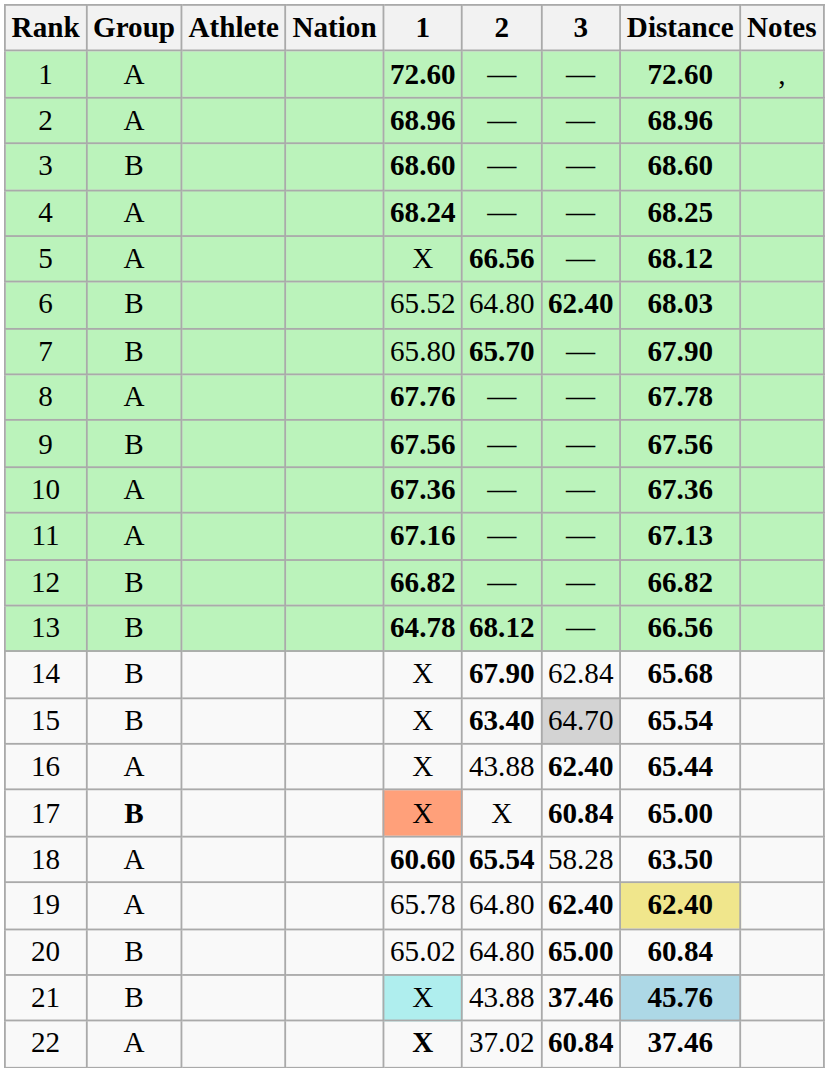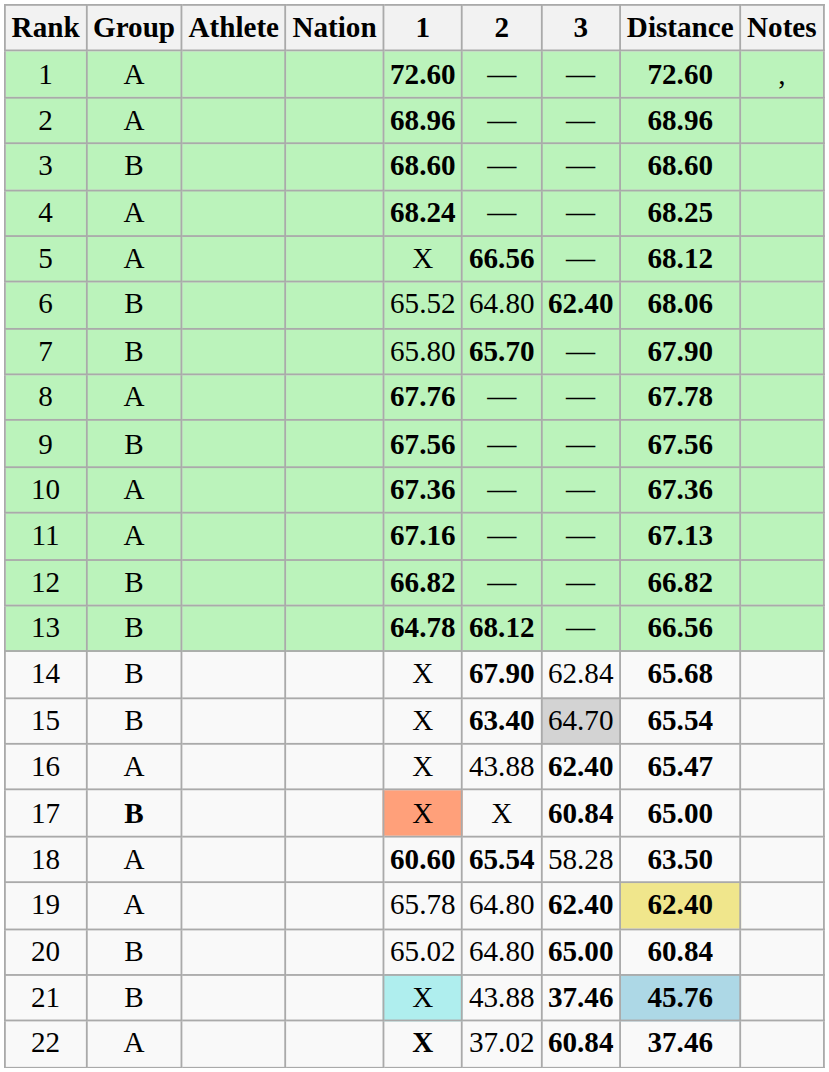6 | Distance: 68.03 -> 68.06
16 | Distance: 65.44 -> 65.47
